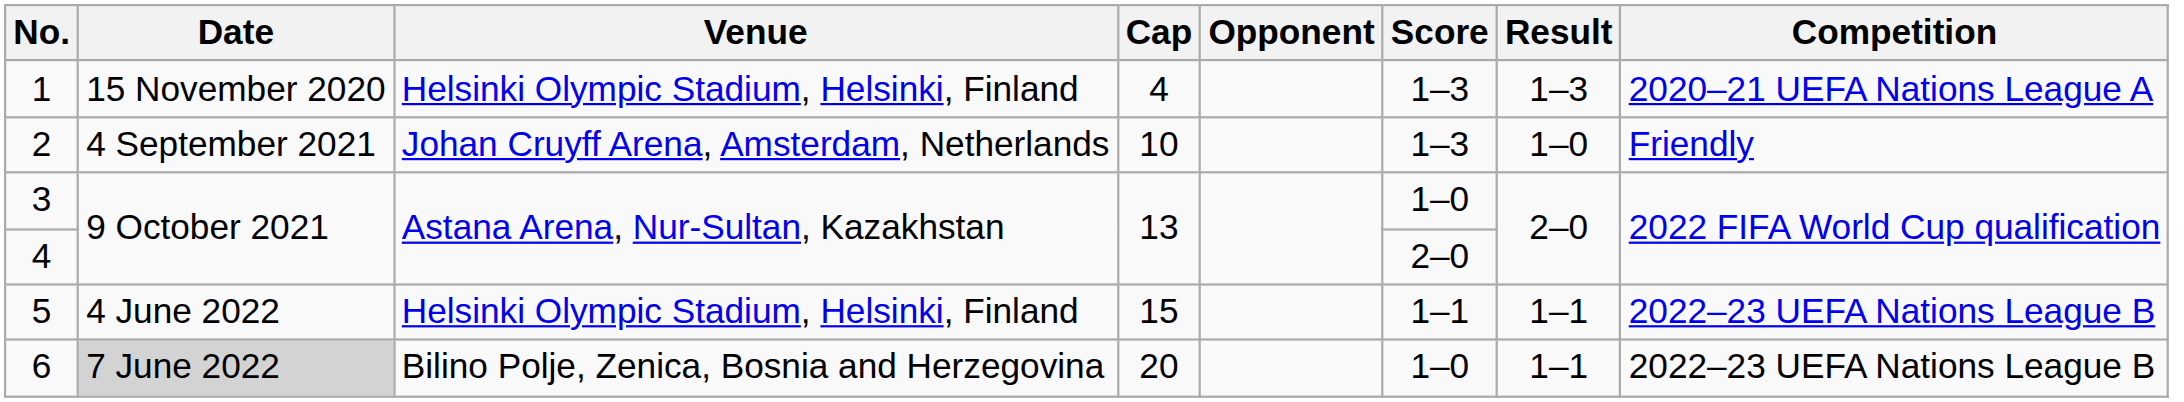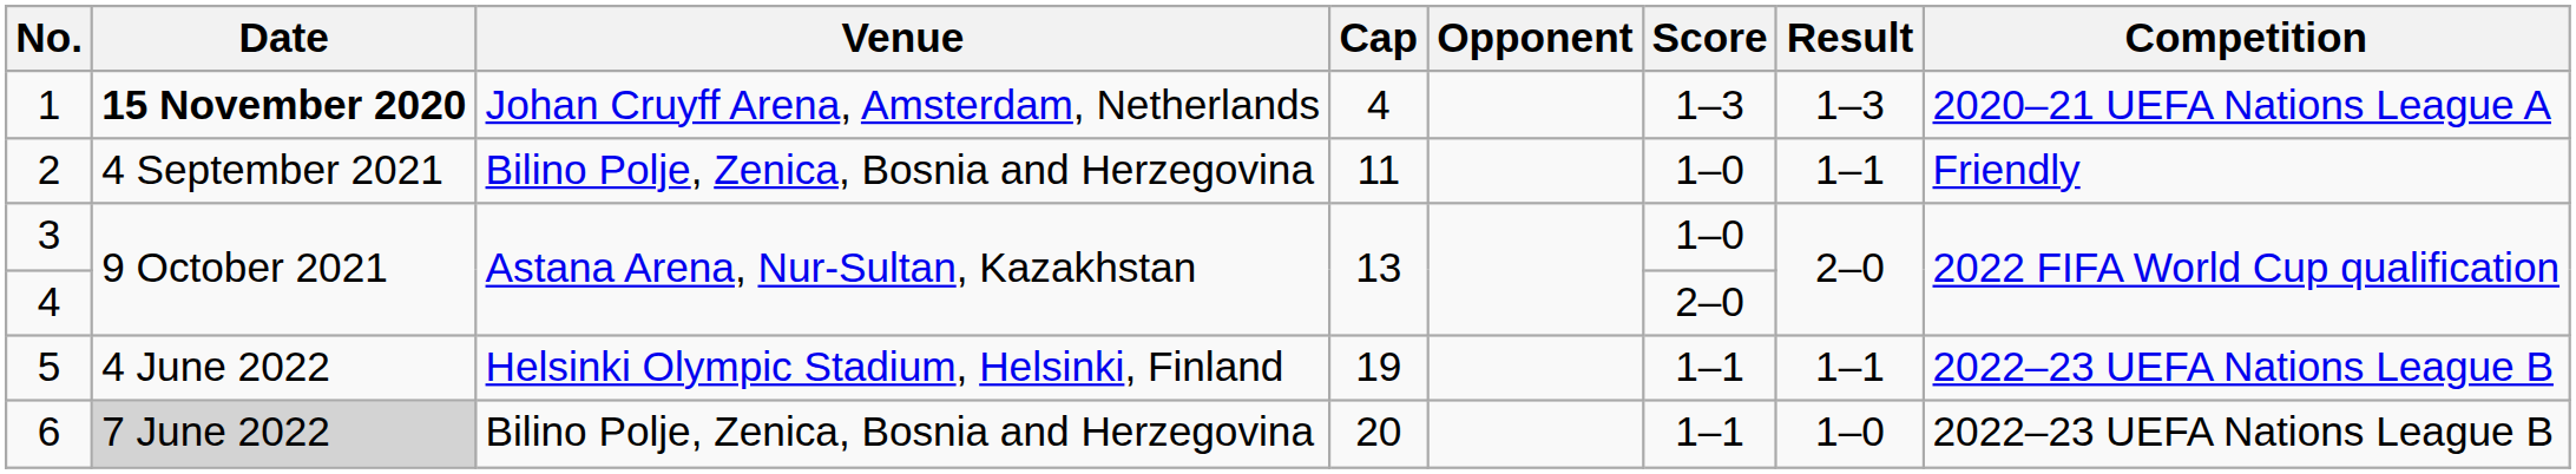1 | Date: normal -> bold
1 | Venue: Helsinki Olympic Stadium, Helsinki, Finland -> Johan Cruyff Arena, Amsterdam, Netherlands
2 | Venue: Johan Cruyff Arena, Amsterdam, Netherlands -> Bilino Polje, Zenica, Bosnia and Herzegovina
2 | Cap: 10 -> 11
2 | Score: 1–3 -> 1–0
2 | Result: 1–0 -> 1–1
5 | Cap: 15 -> 19
6 | Score: 1–0 -> 1–1
6 | Result: 1–1 -> 1–0
